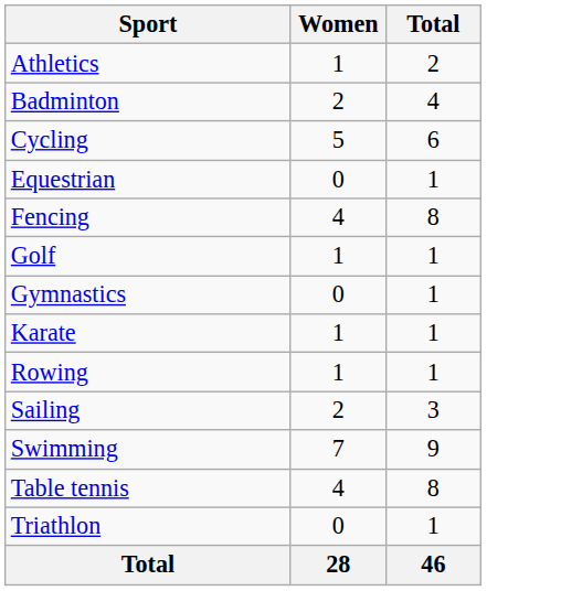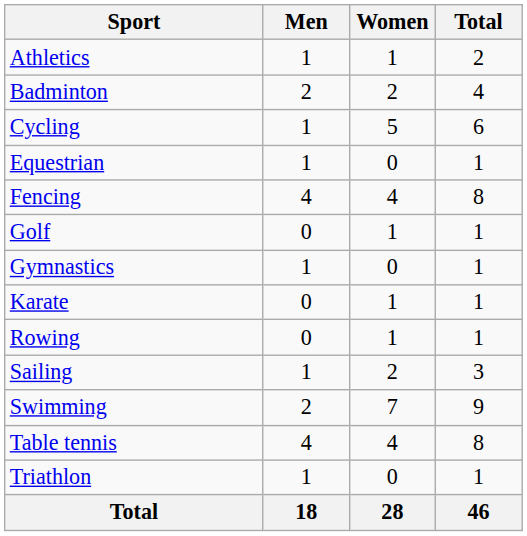+ column: Men | 1 | 2 | 1 | 1 | 4 | 0 | 1 | 0 | 0 | 1 | 2 | 4 | 1 | 18
